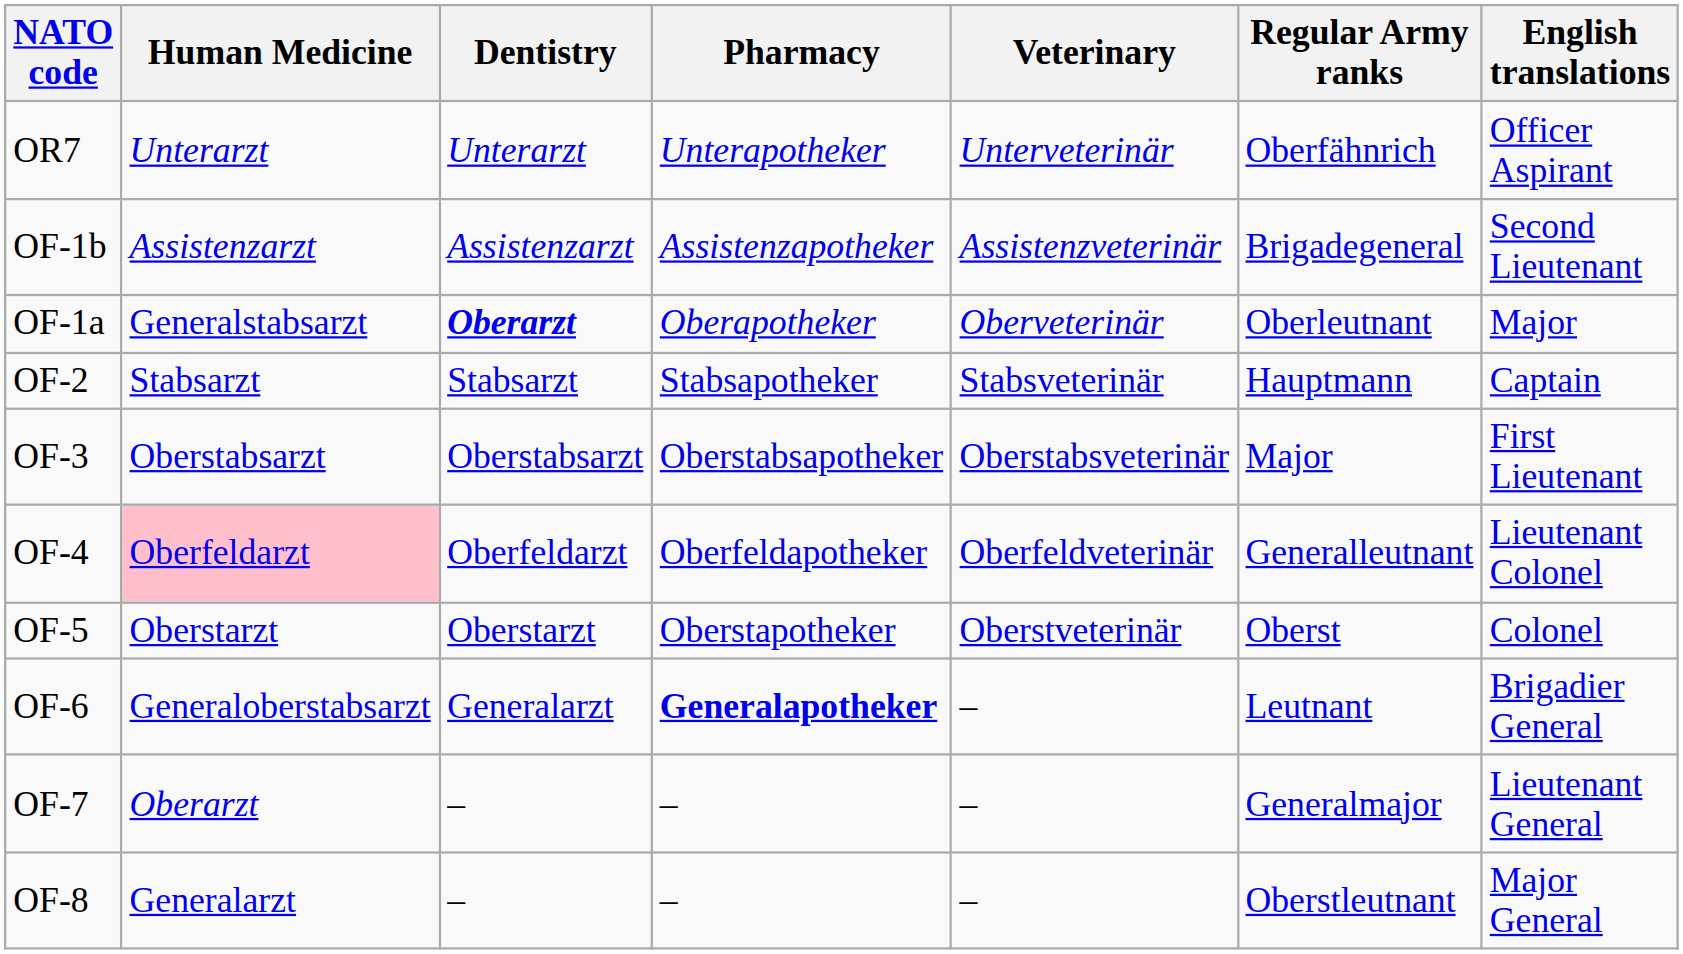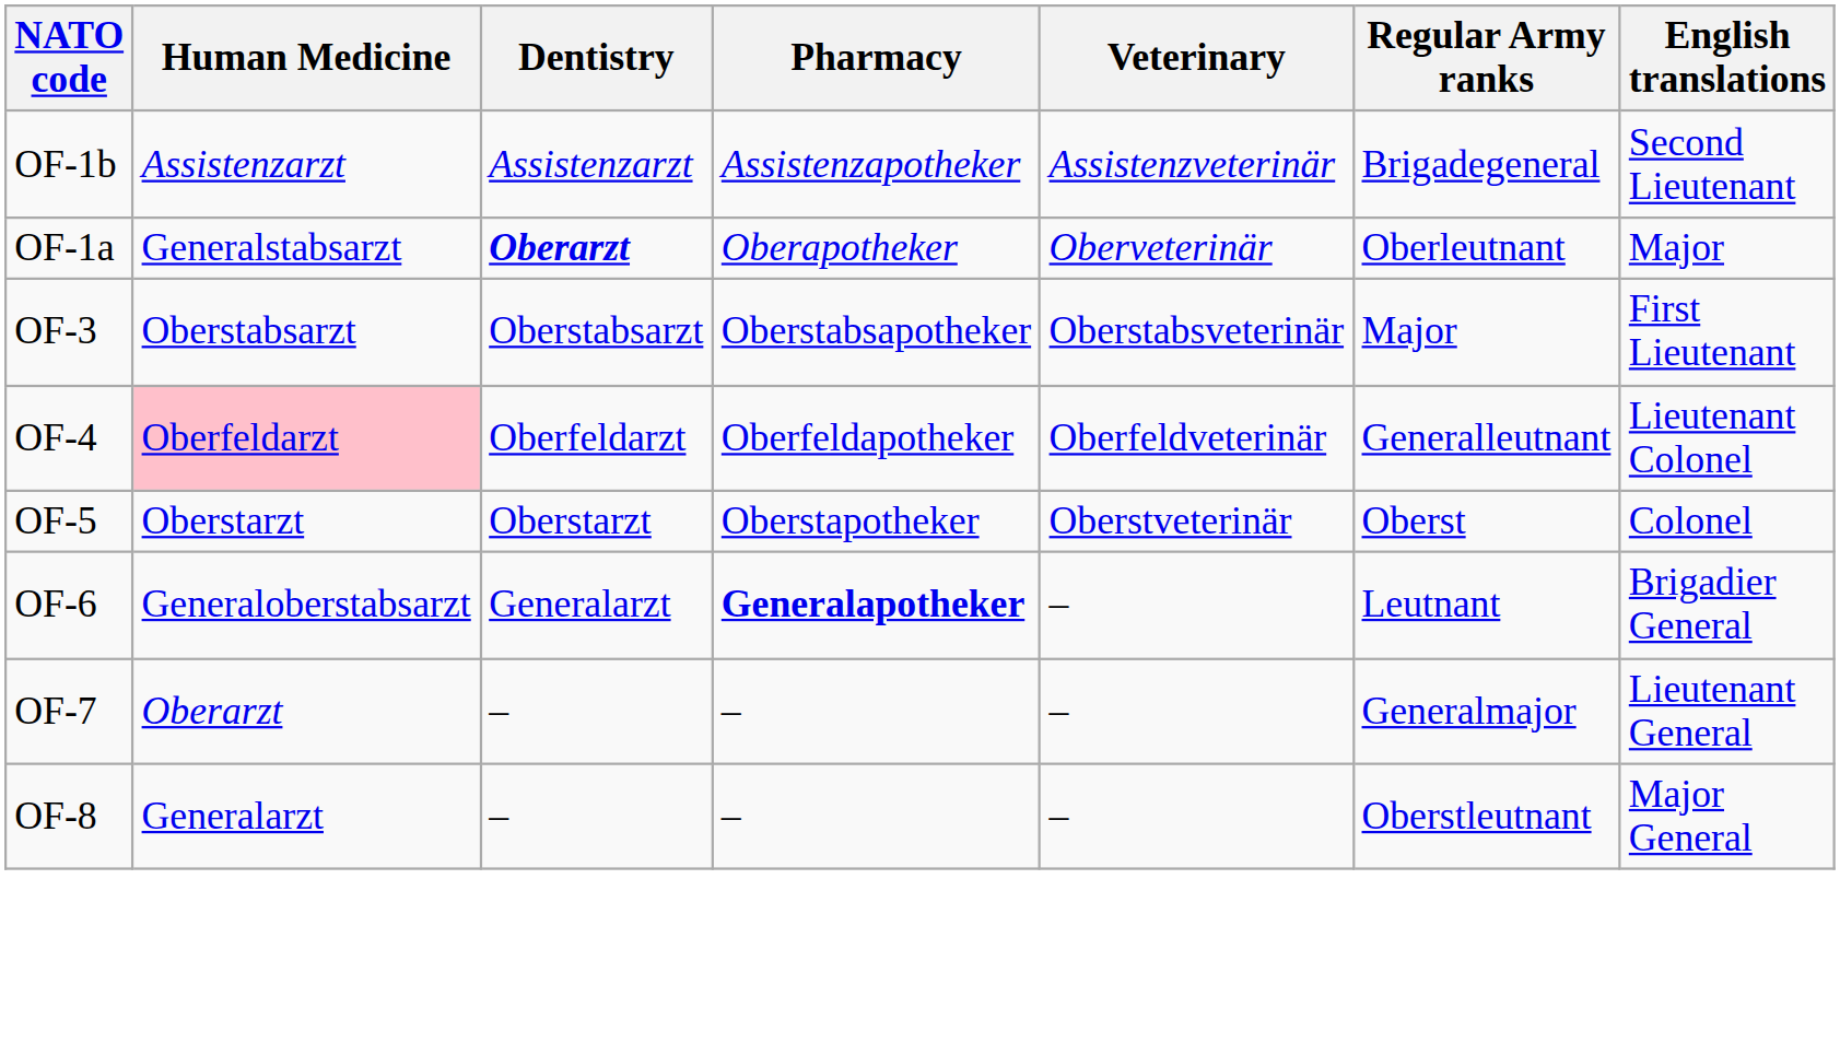- row: OR7 | Unterarzt | Unterarzt | Unterapotheker | Unterveterinär | Oberfähnrich | Officer Aspirant
- row: OF-2 | Stabsarzt | Stabsarzt | Stabsapotheker | Stabsveterinär | Hauptmann | Captain
